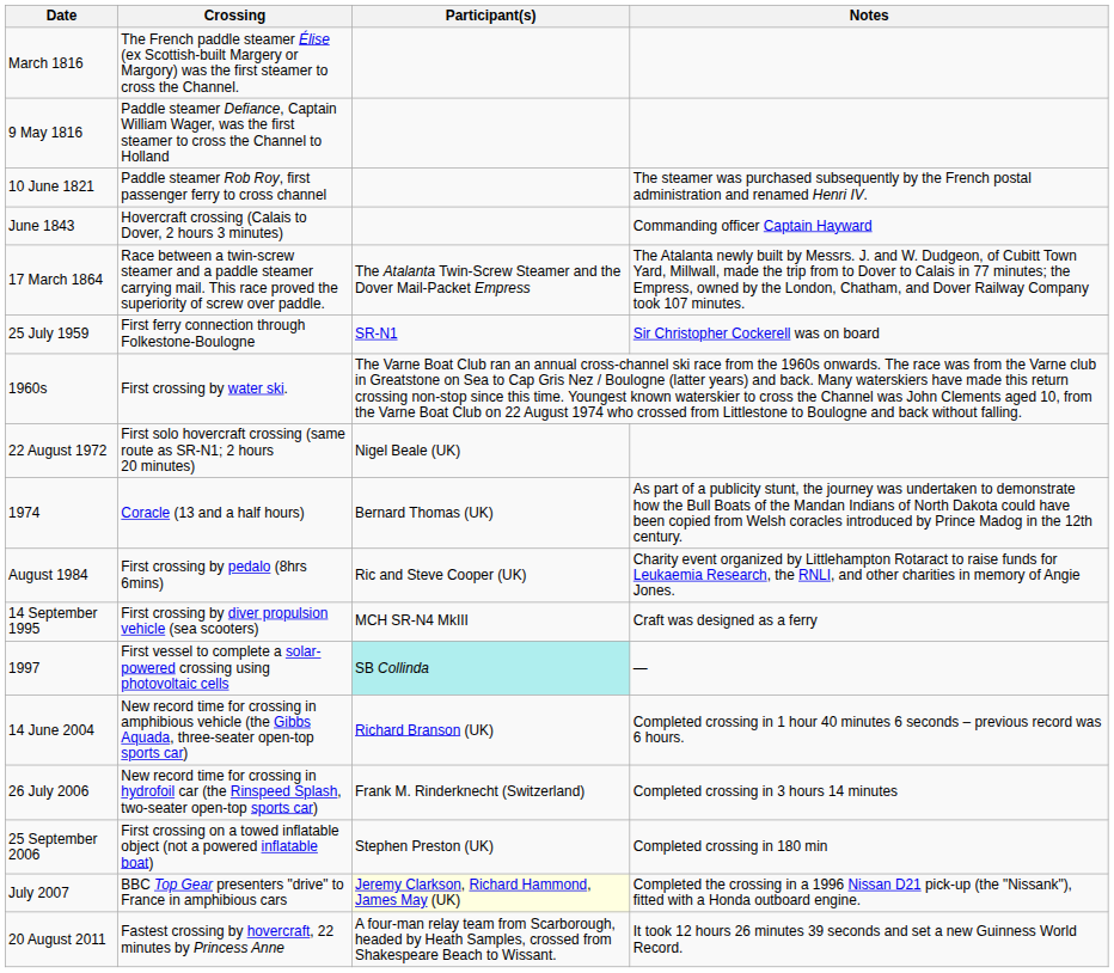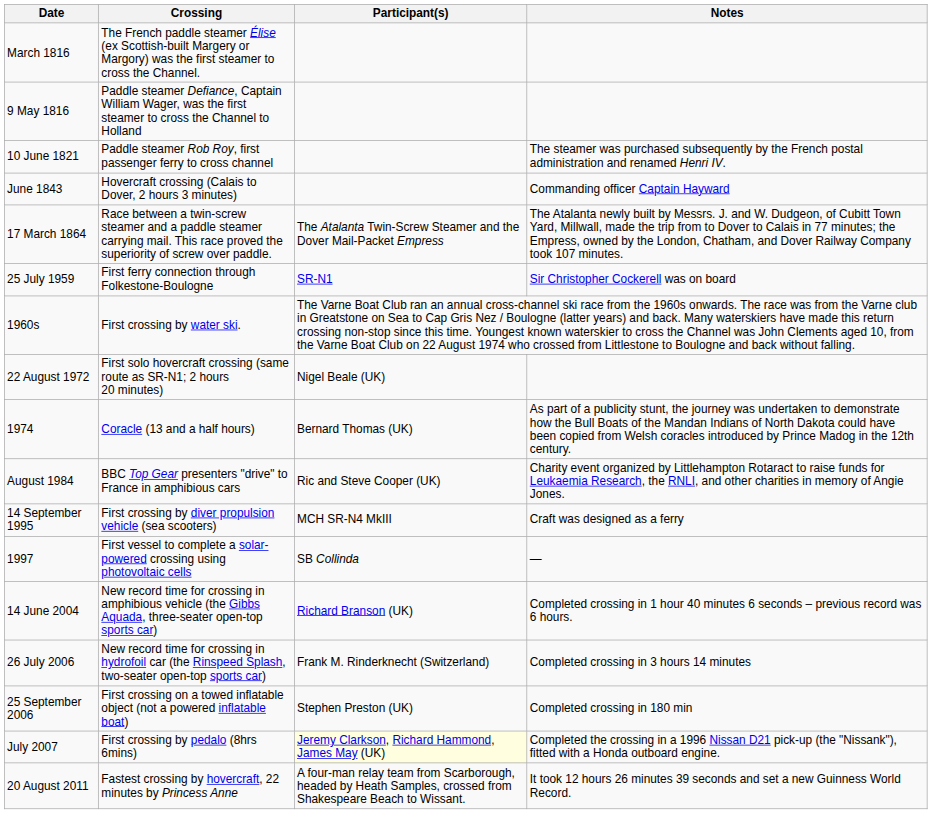August 1984 | Crossing: First crossing by pedalo (8hrs 6mins) -> BBC Top Gear presenters "drive" to France in amphibious cars
1997 | Participant(s): paleturquoise background -> no background
July 2007 | Crossing: BBC Top Gear presenters "drive" to France in amphibious cars -> First crossing by pedalo (8hrs 6mins)
